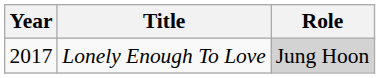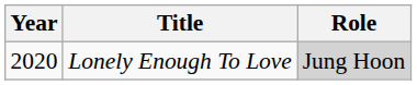Lonely Enough To Love | Year: 2017 -> 2020
